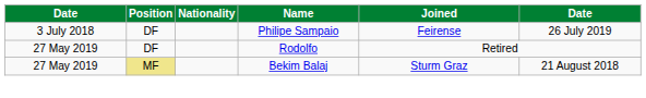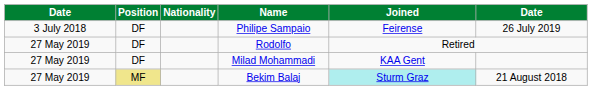+ row: 27 May 2019 | DF | Milad Mohammadi | KAA Gent
Bekim Balaj | Joined: no background -> paleturquoise background
